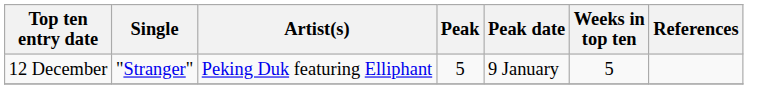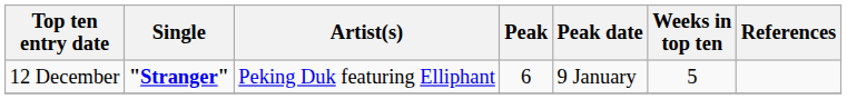12 December | Single: normal -> bold
12 December | Peak: 5 -> 6
